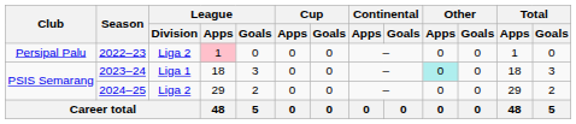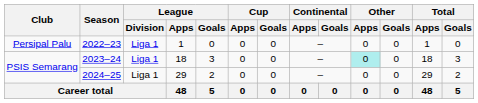2022–23 | League / Division: Liga 2 -> Liga 1
2022–23 | League / Apps: pink background -> no background
2024–25 | League / Division: Liga 2 -> Liga 1
